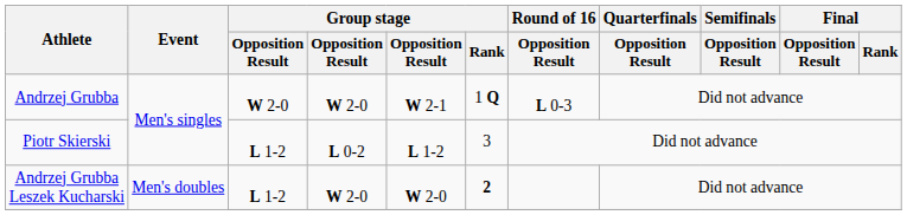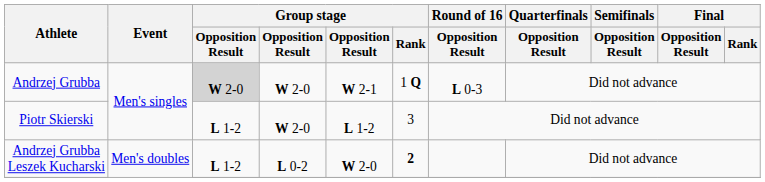Andrzej Grubba | column 3: no background -> lightgrey background
Piotr Skierski | column 4: L 0-2 -> W 2-0
Andrzej Grubba Leszek Kucharski | column 4: W 2-0 -> L 0-2
